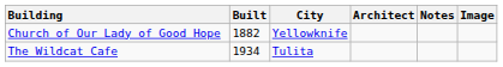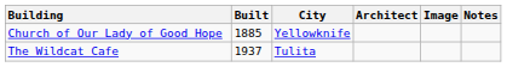columns swapped: Notes <-> Image
Church of Our Lady of Good Hope | Built: 1882 -> 1885
The Wildcat Cafe | Built: 1934 -> 1937
